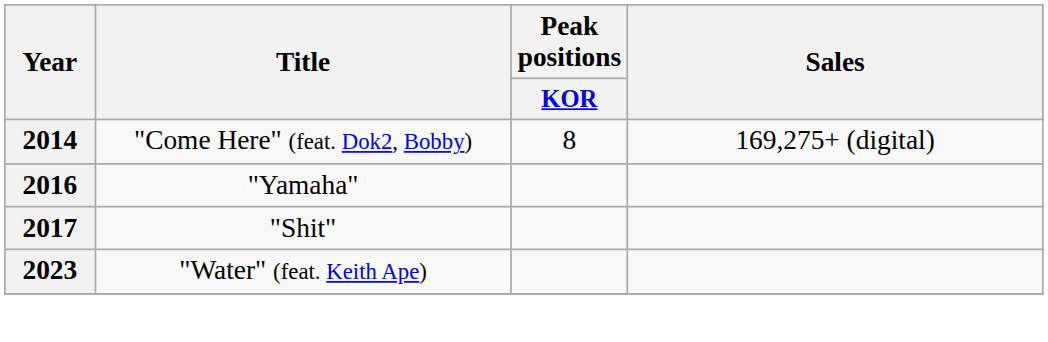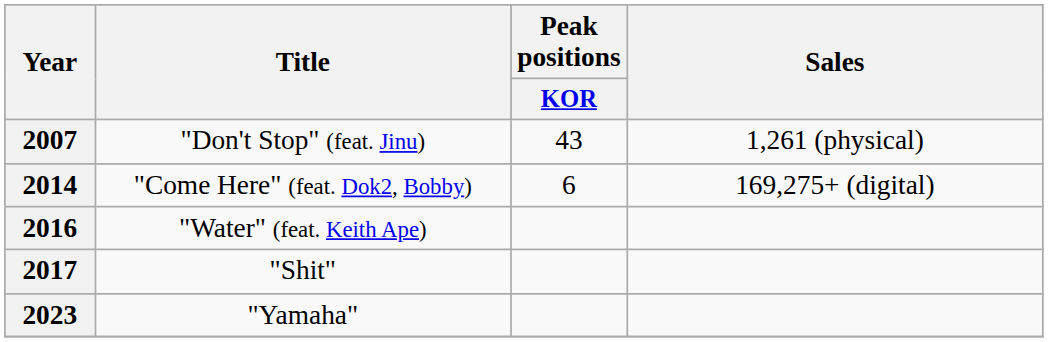+ row: 2007 | "Don't Stop" (feat. Jinu) | 43 | 1,261 (physical)
2014 | Peak positions / KOR: 8 -> 6
2016 | Title: "Yamaha" -> "Water" (feat. Keith Ape)
2023 | Title: "Water" (feat. Keith Ape) -> "Yamaha"
